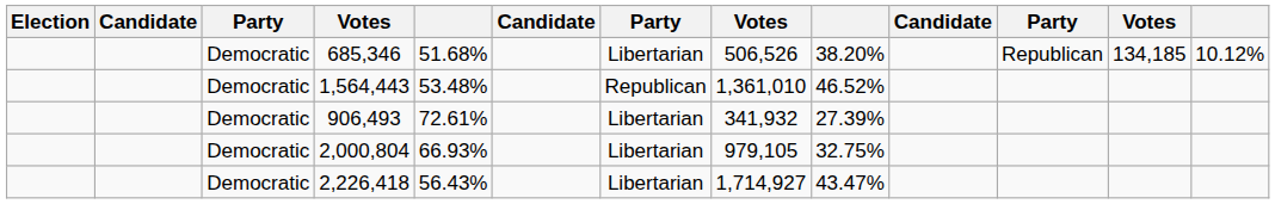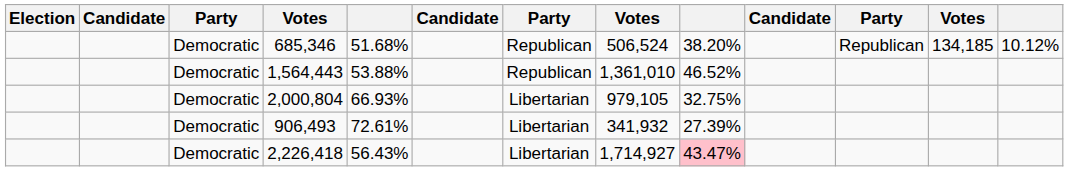685,346 | column 7: Libertarian -> Republican
685,346 | column 8: 506,526 -> 506,524
1,564,443 | column 5: 53.48% -> 53.88%
rows swapped: 906,493 <-> 2,000,804
2,226,418 | column 9: no background -> pink background
